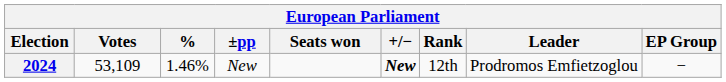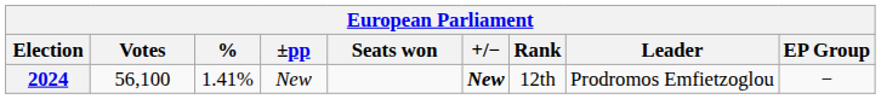2024 | Votes: 53,109 -> 56,100
2024 | %: 1.46% -> 1.41%
